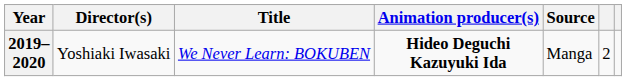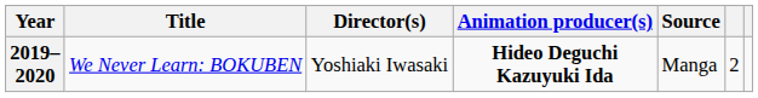columns swapped: Title <-> Director(s)
